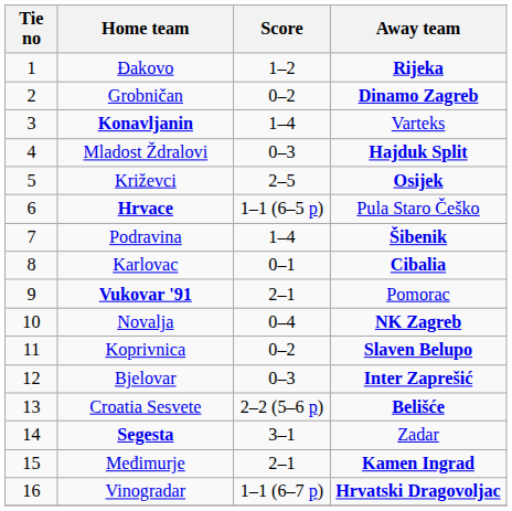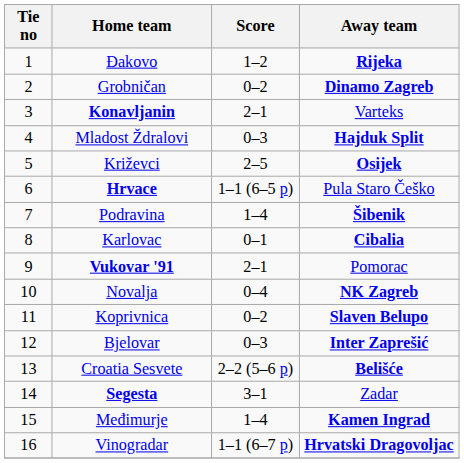Konavljanin | Score: 1–4 -> 2–1
Međimurje | Score: 2–1 -> 1–4
